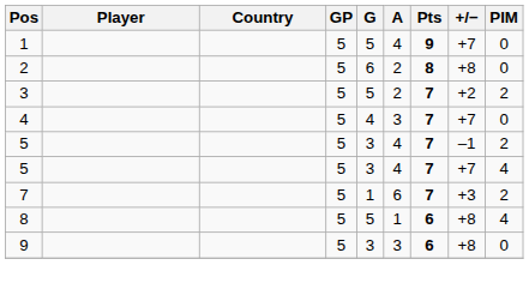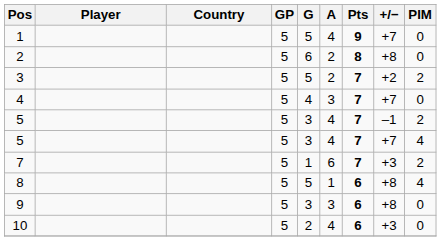+ row: 10 | 5 | 2 | 4 | 6 | +3 | 0
